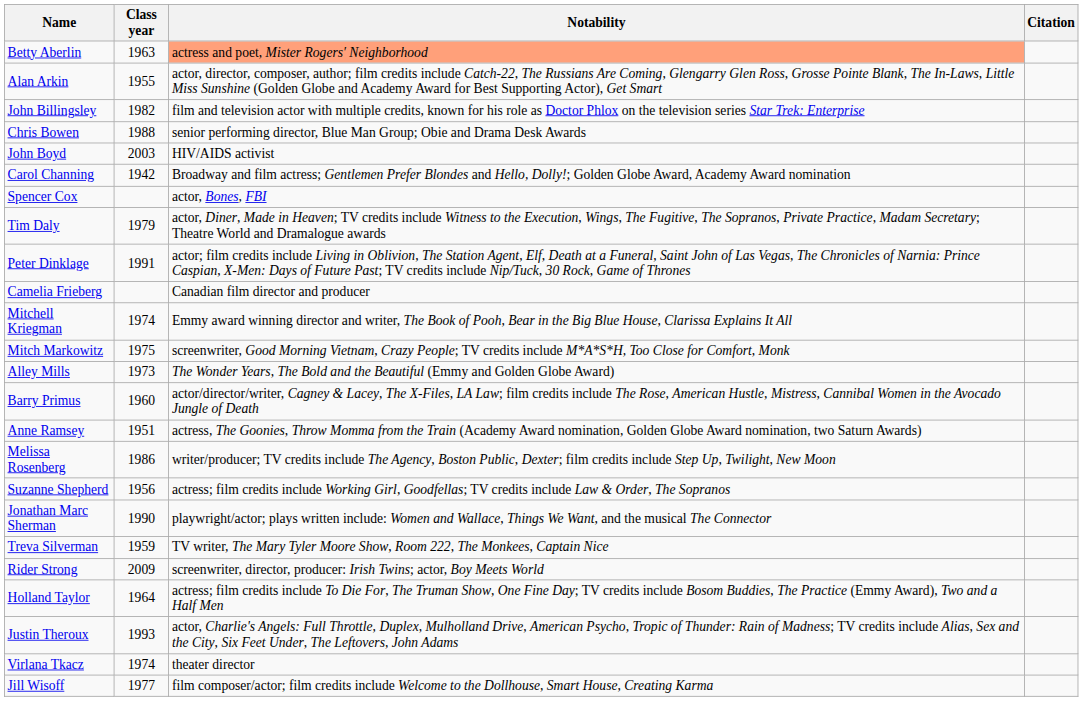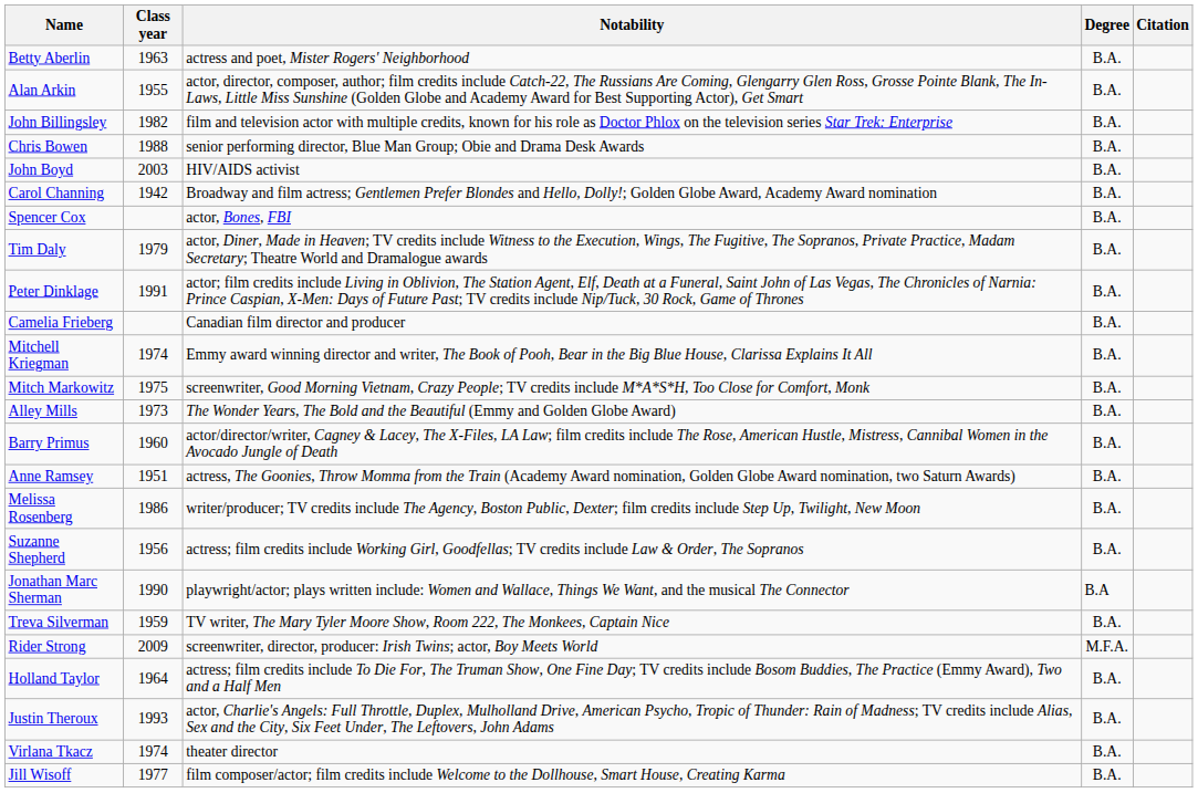+ column: Degree | B.A. | B.A. | B.A. | B.A. | B.A. | B.A. | B.A. | B.A. | B.A. | B.A. | B.A. | B.A. | B.A. | B.A. | B.A. | B.A. | B.A. | B.A | B.A. | M.F.A. | B.A. | B.A. | B.A. | B.A.
Betty Aberlin | Notability: lightsalmon background -> no background
